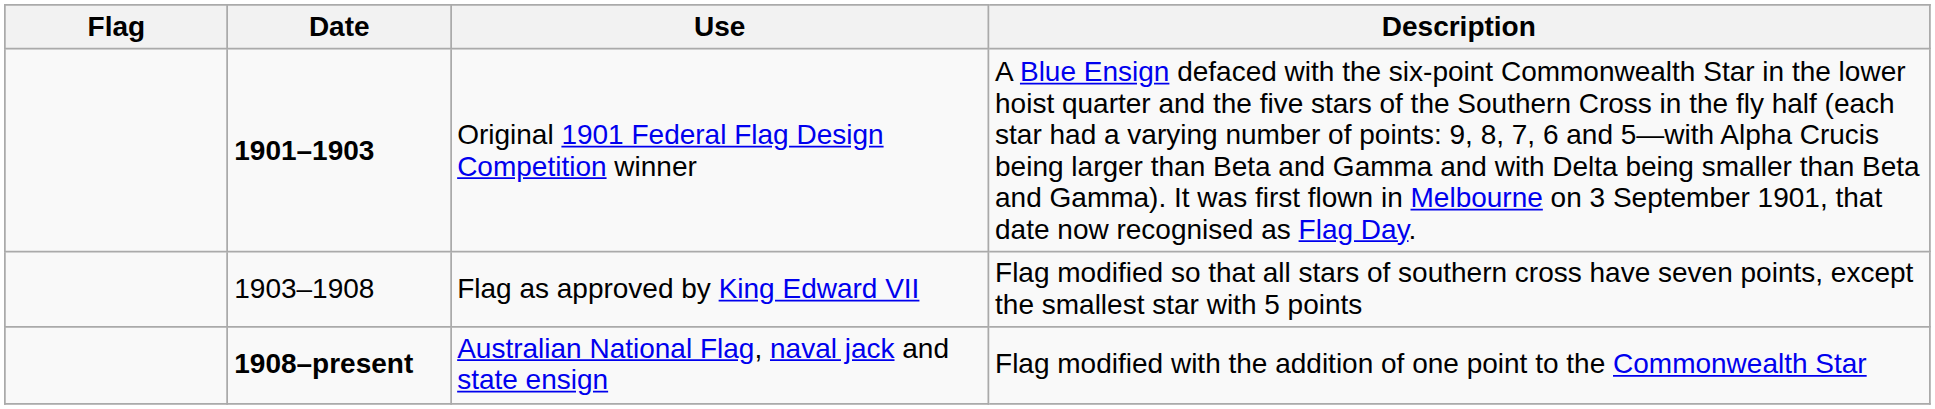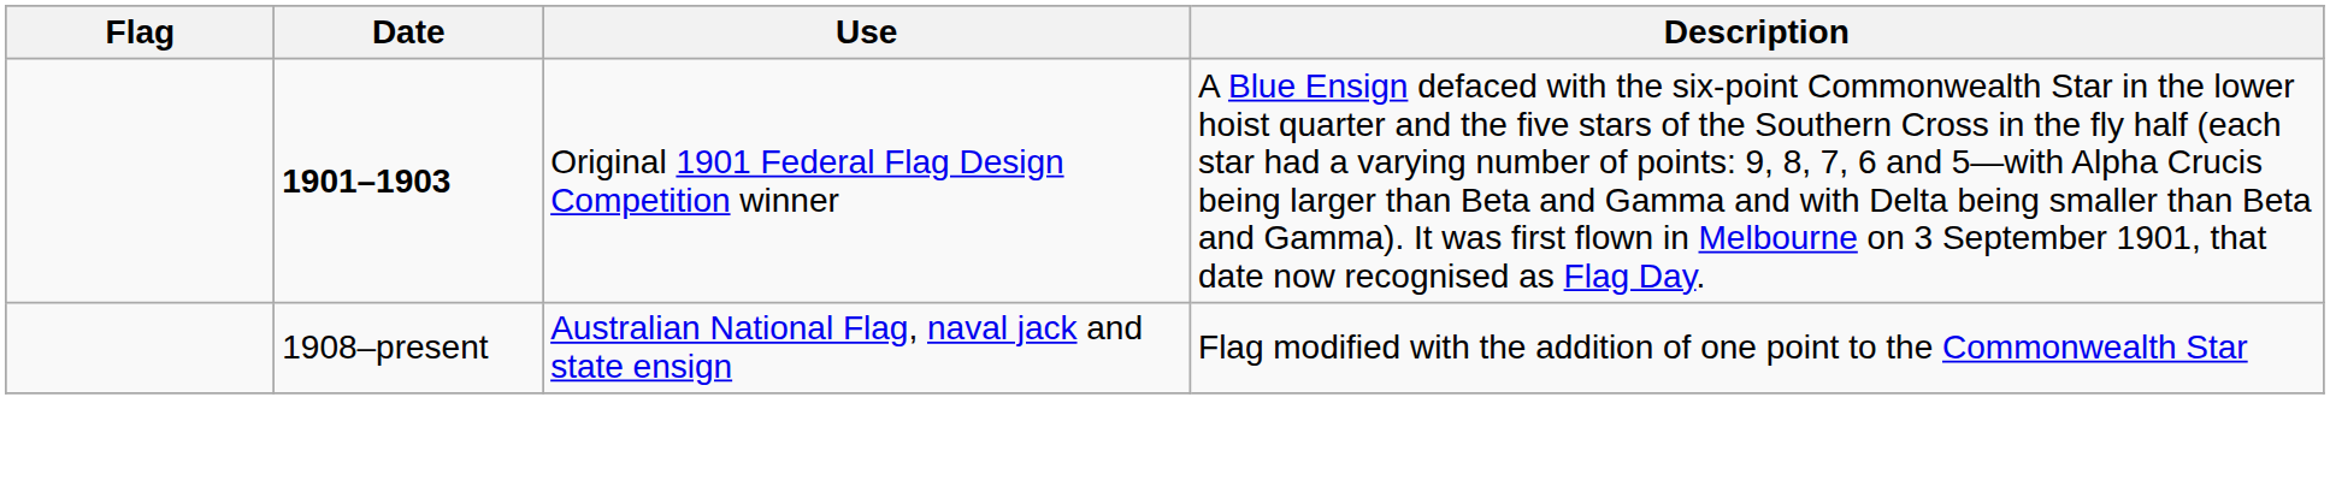- row: 1903–1908 | Flag as approved by King Edward VII | Flag modified so that all stars of southern cross have seven points, except the smallest star with 5 points
Australian National Flag, naval jack and state ensign | Date: bold -> normal
